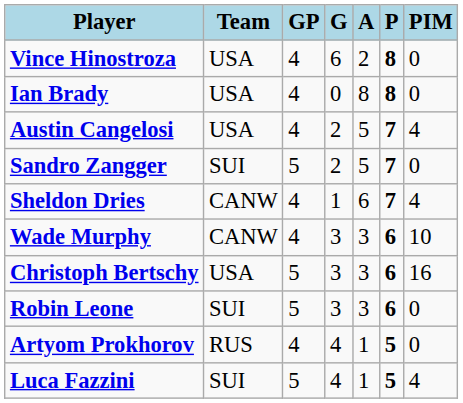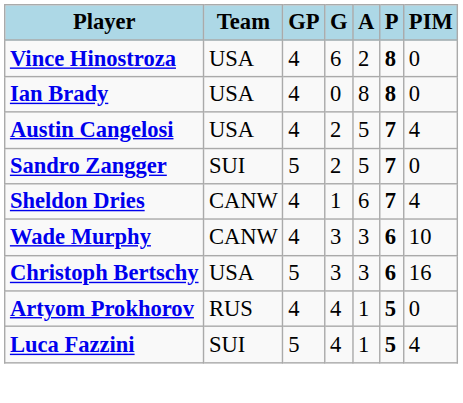- row: Robin Leone | SUI | 5 | 3 | 3 | 6 | 0
